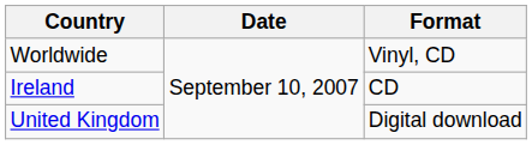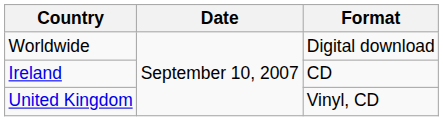Worldwide | Format: Vinyl, CD -> Digital download
United Kingdom | Format: Digital download -> Vinyl, CD
